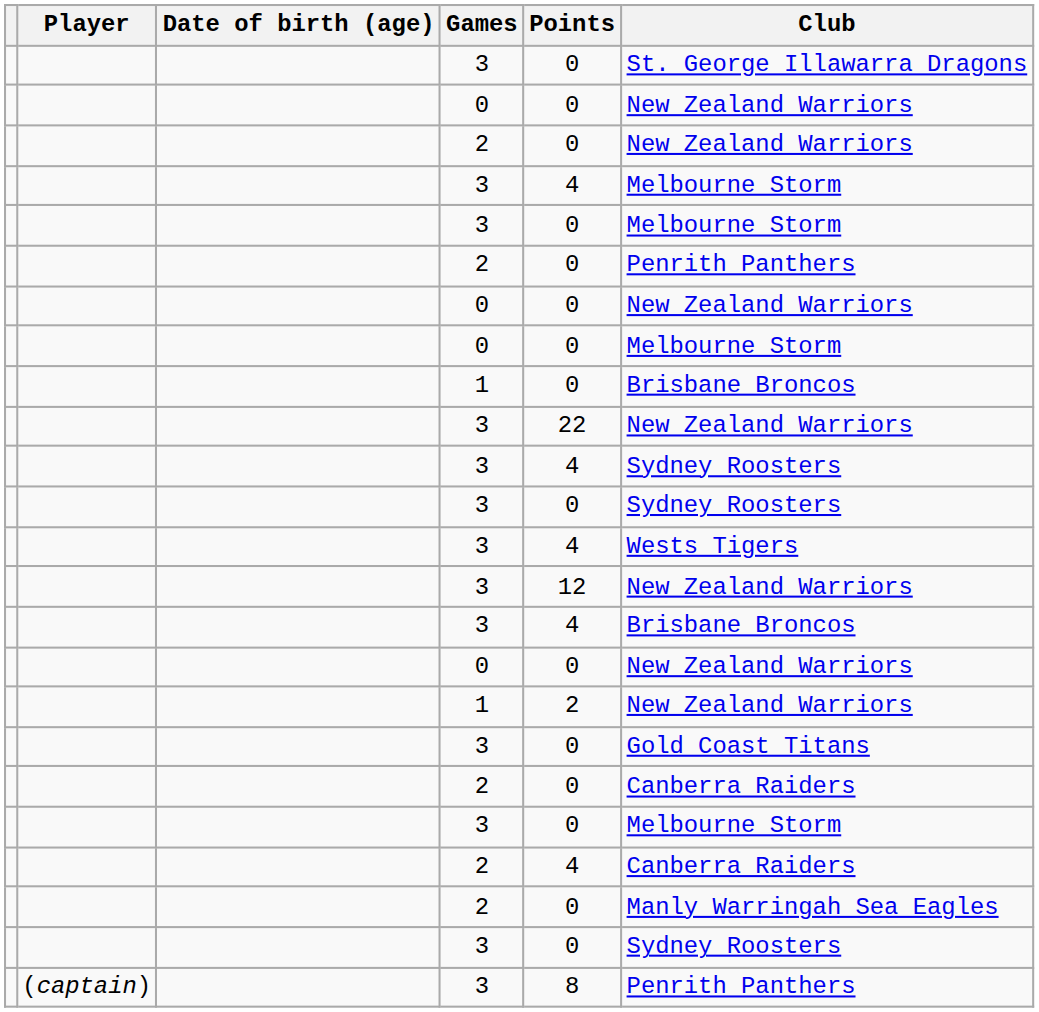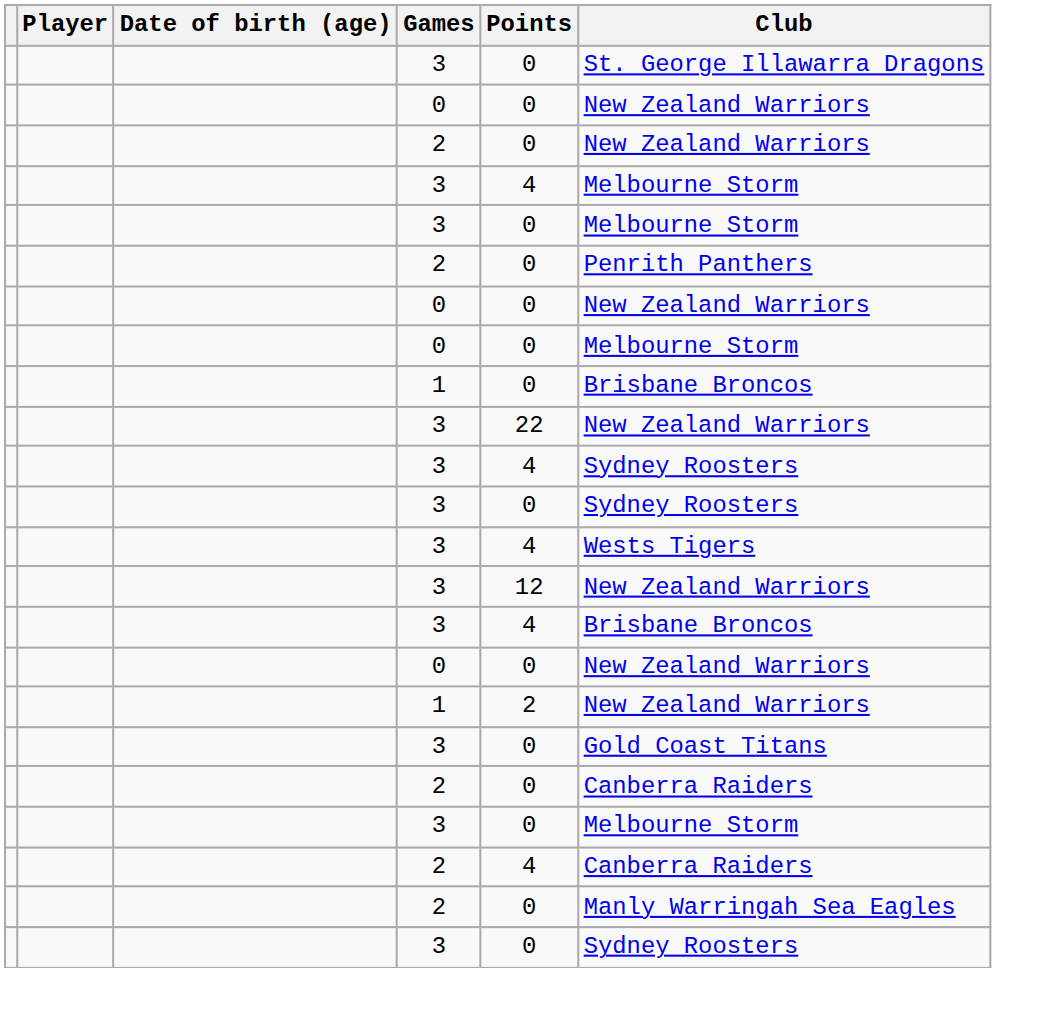- row: (captain) | 3 | 8 | Penrith Panthers
